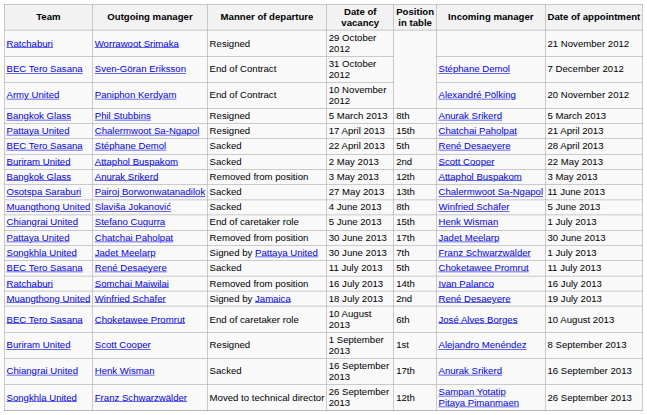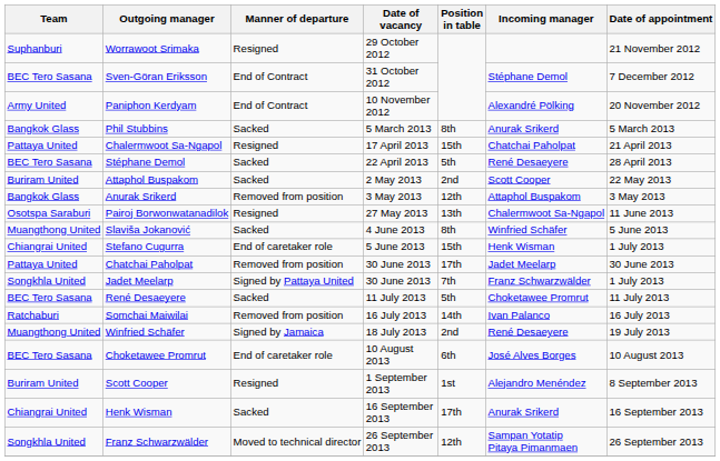Worrawoot Srimaka | Team: Ratchaburi -> Suphanburi
Phil Stubbins | Manner of departure: Resigned -> Sacked
Pairoj Borwonwatanadilok | Manner of departure: Sacked -> Resigned
